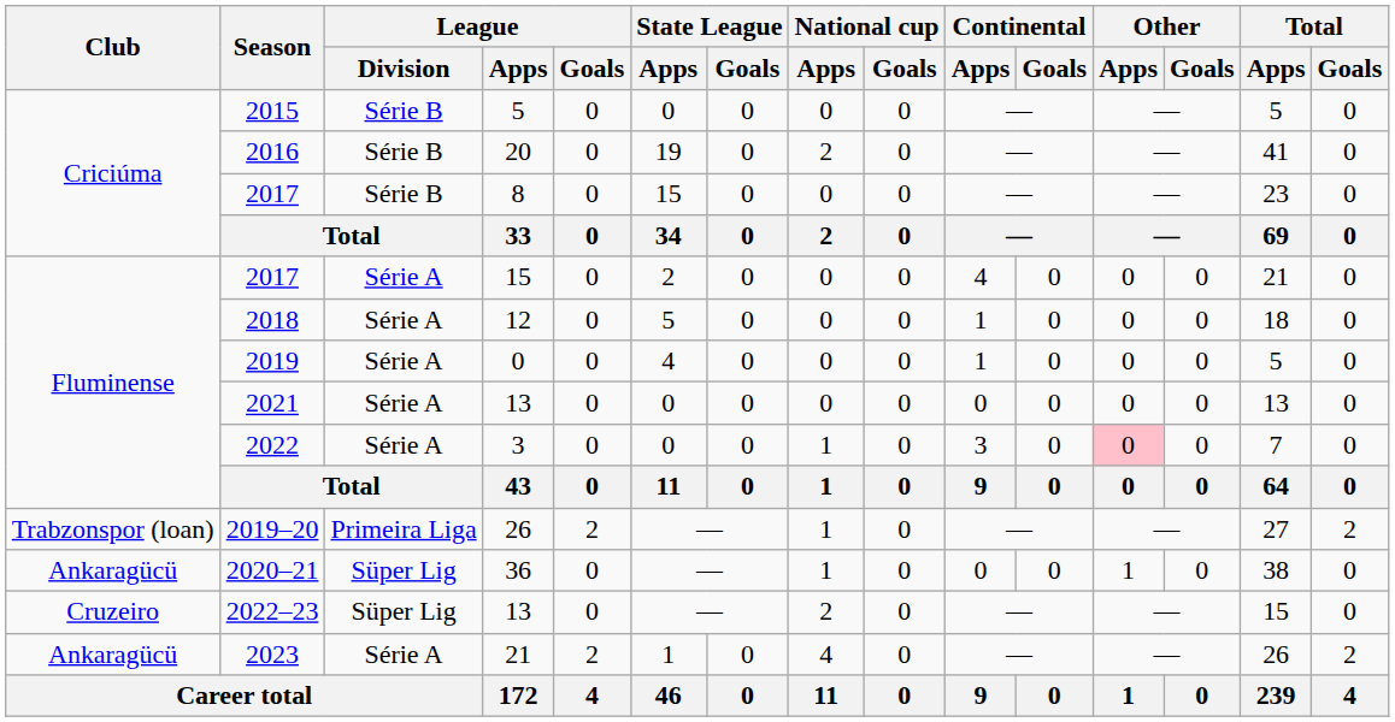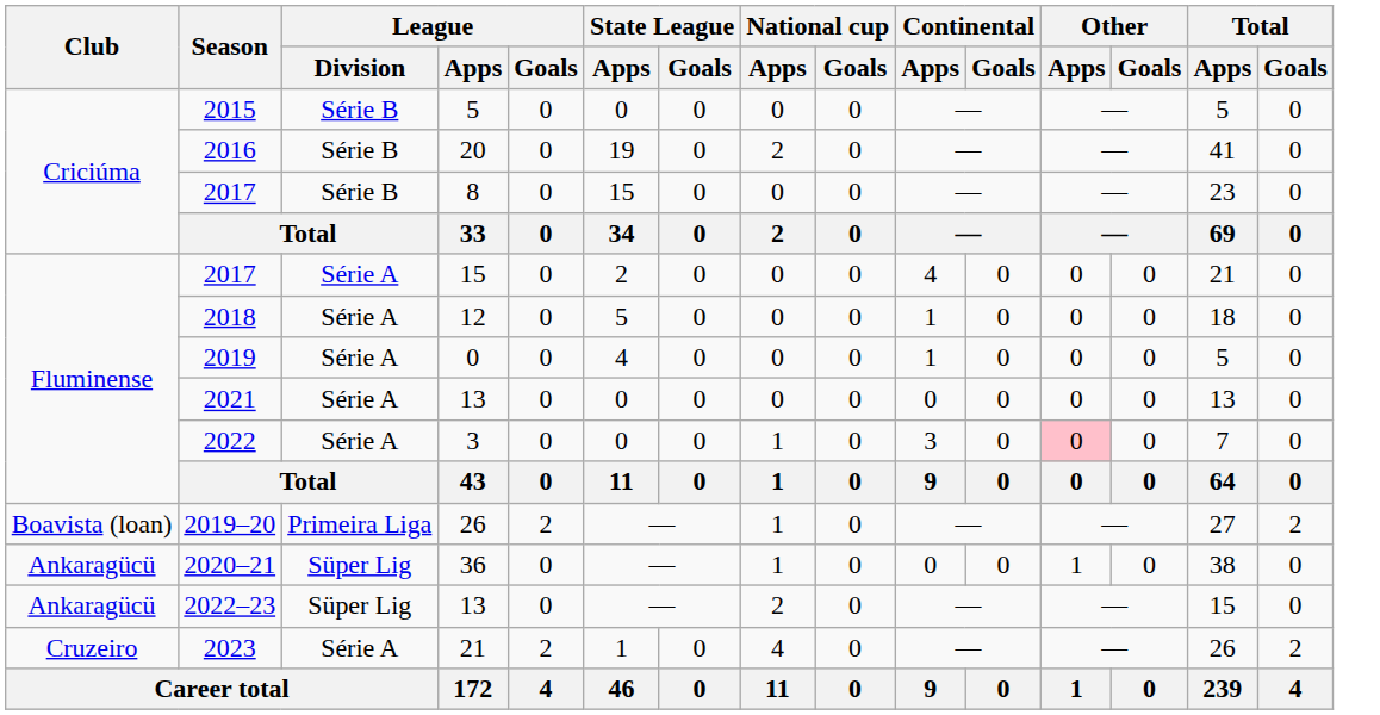2019–20 | Club: Trabzonspor (loan) -> Boavista (loan)
2022–23 | Club: Cruzeiro -> Ankaragücü
2023 | Club: Ankaragücü -> Cruzeiro
